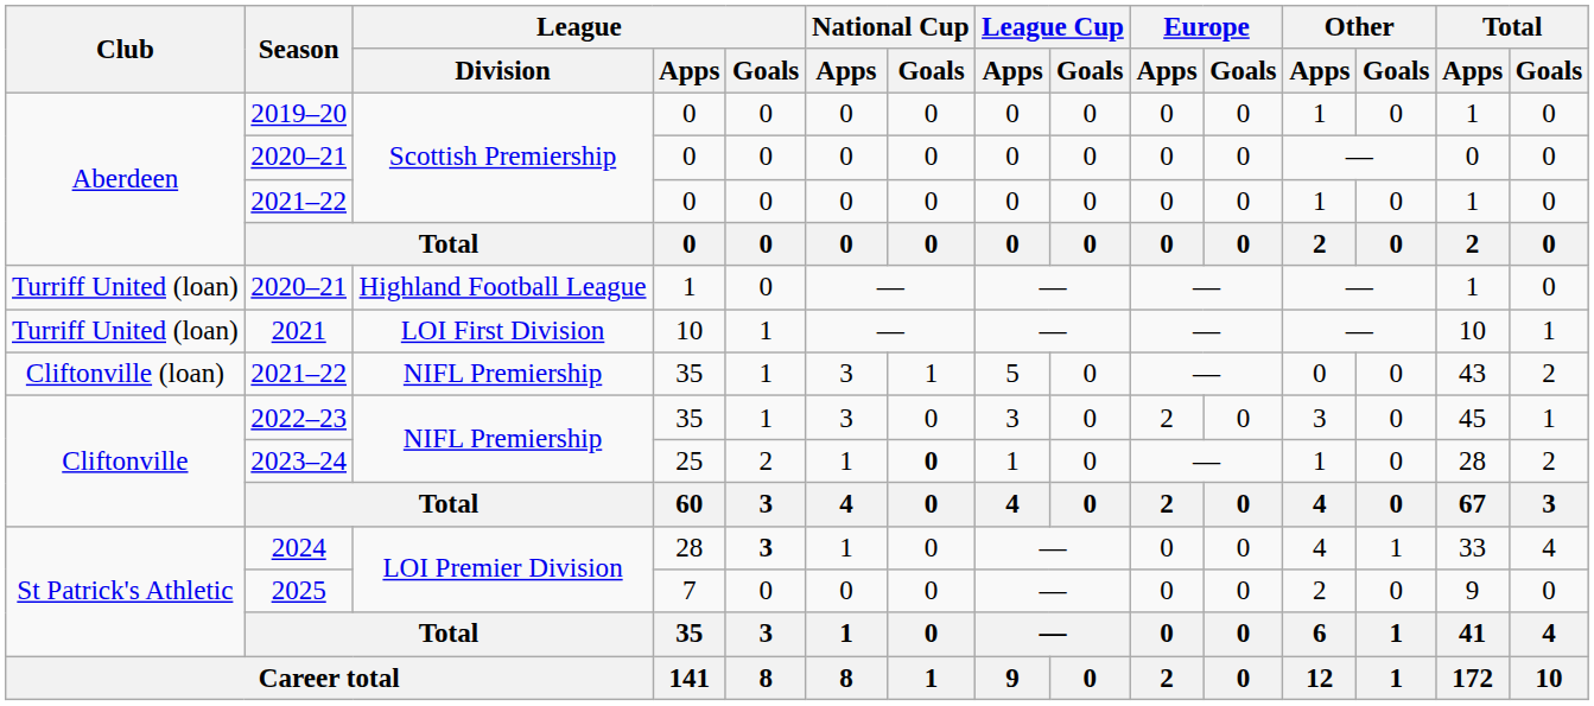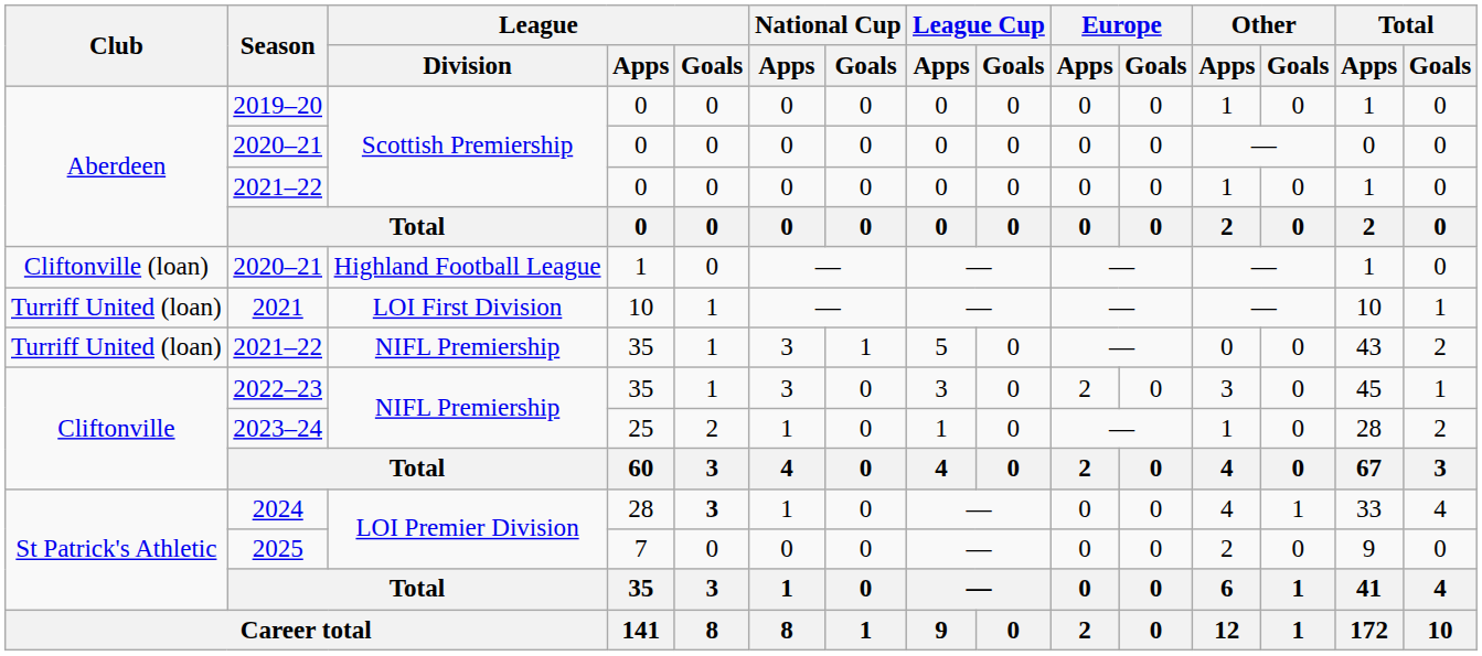2020–21 / 1 | Club: Turriff United (loan) -> Cliftonville (loan)
2021–22 / 35 | Club: Cliftonville (loan) -> Turriff United (loan)
2023–24 | National Cup / Goals: bold -> normal
